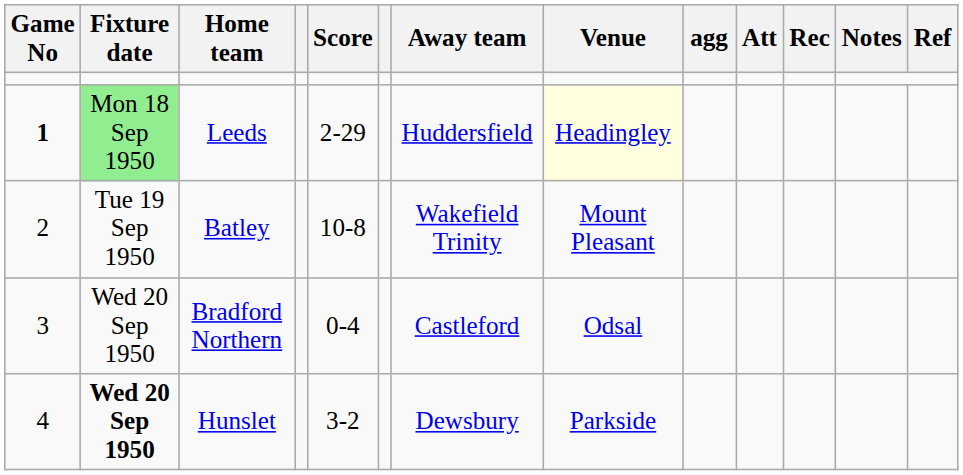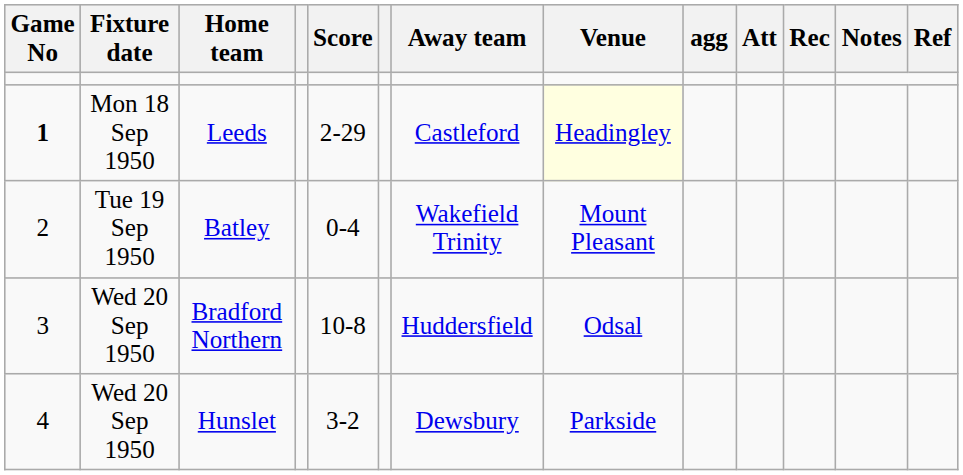Leeds | Fixture date: lightgreen background -> no background
Leeds | Away team: Huddersfield -> Castleford
Batley | Score: 10-8 -> 0-4
Bradford Northern | Score: 0-4 -> 10-8
Bradford Northern | Away team: Castleford -> Huddersfield
Hunslet | Fixture date: bold -> normal
